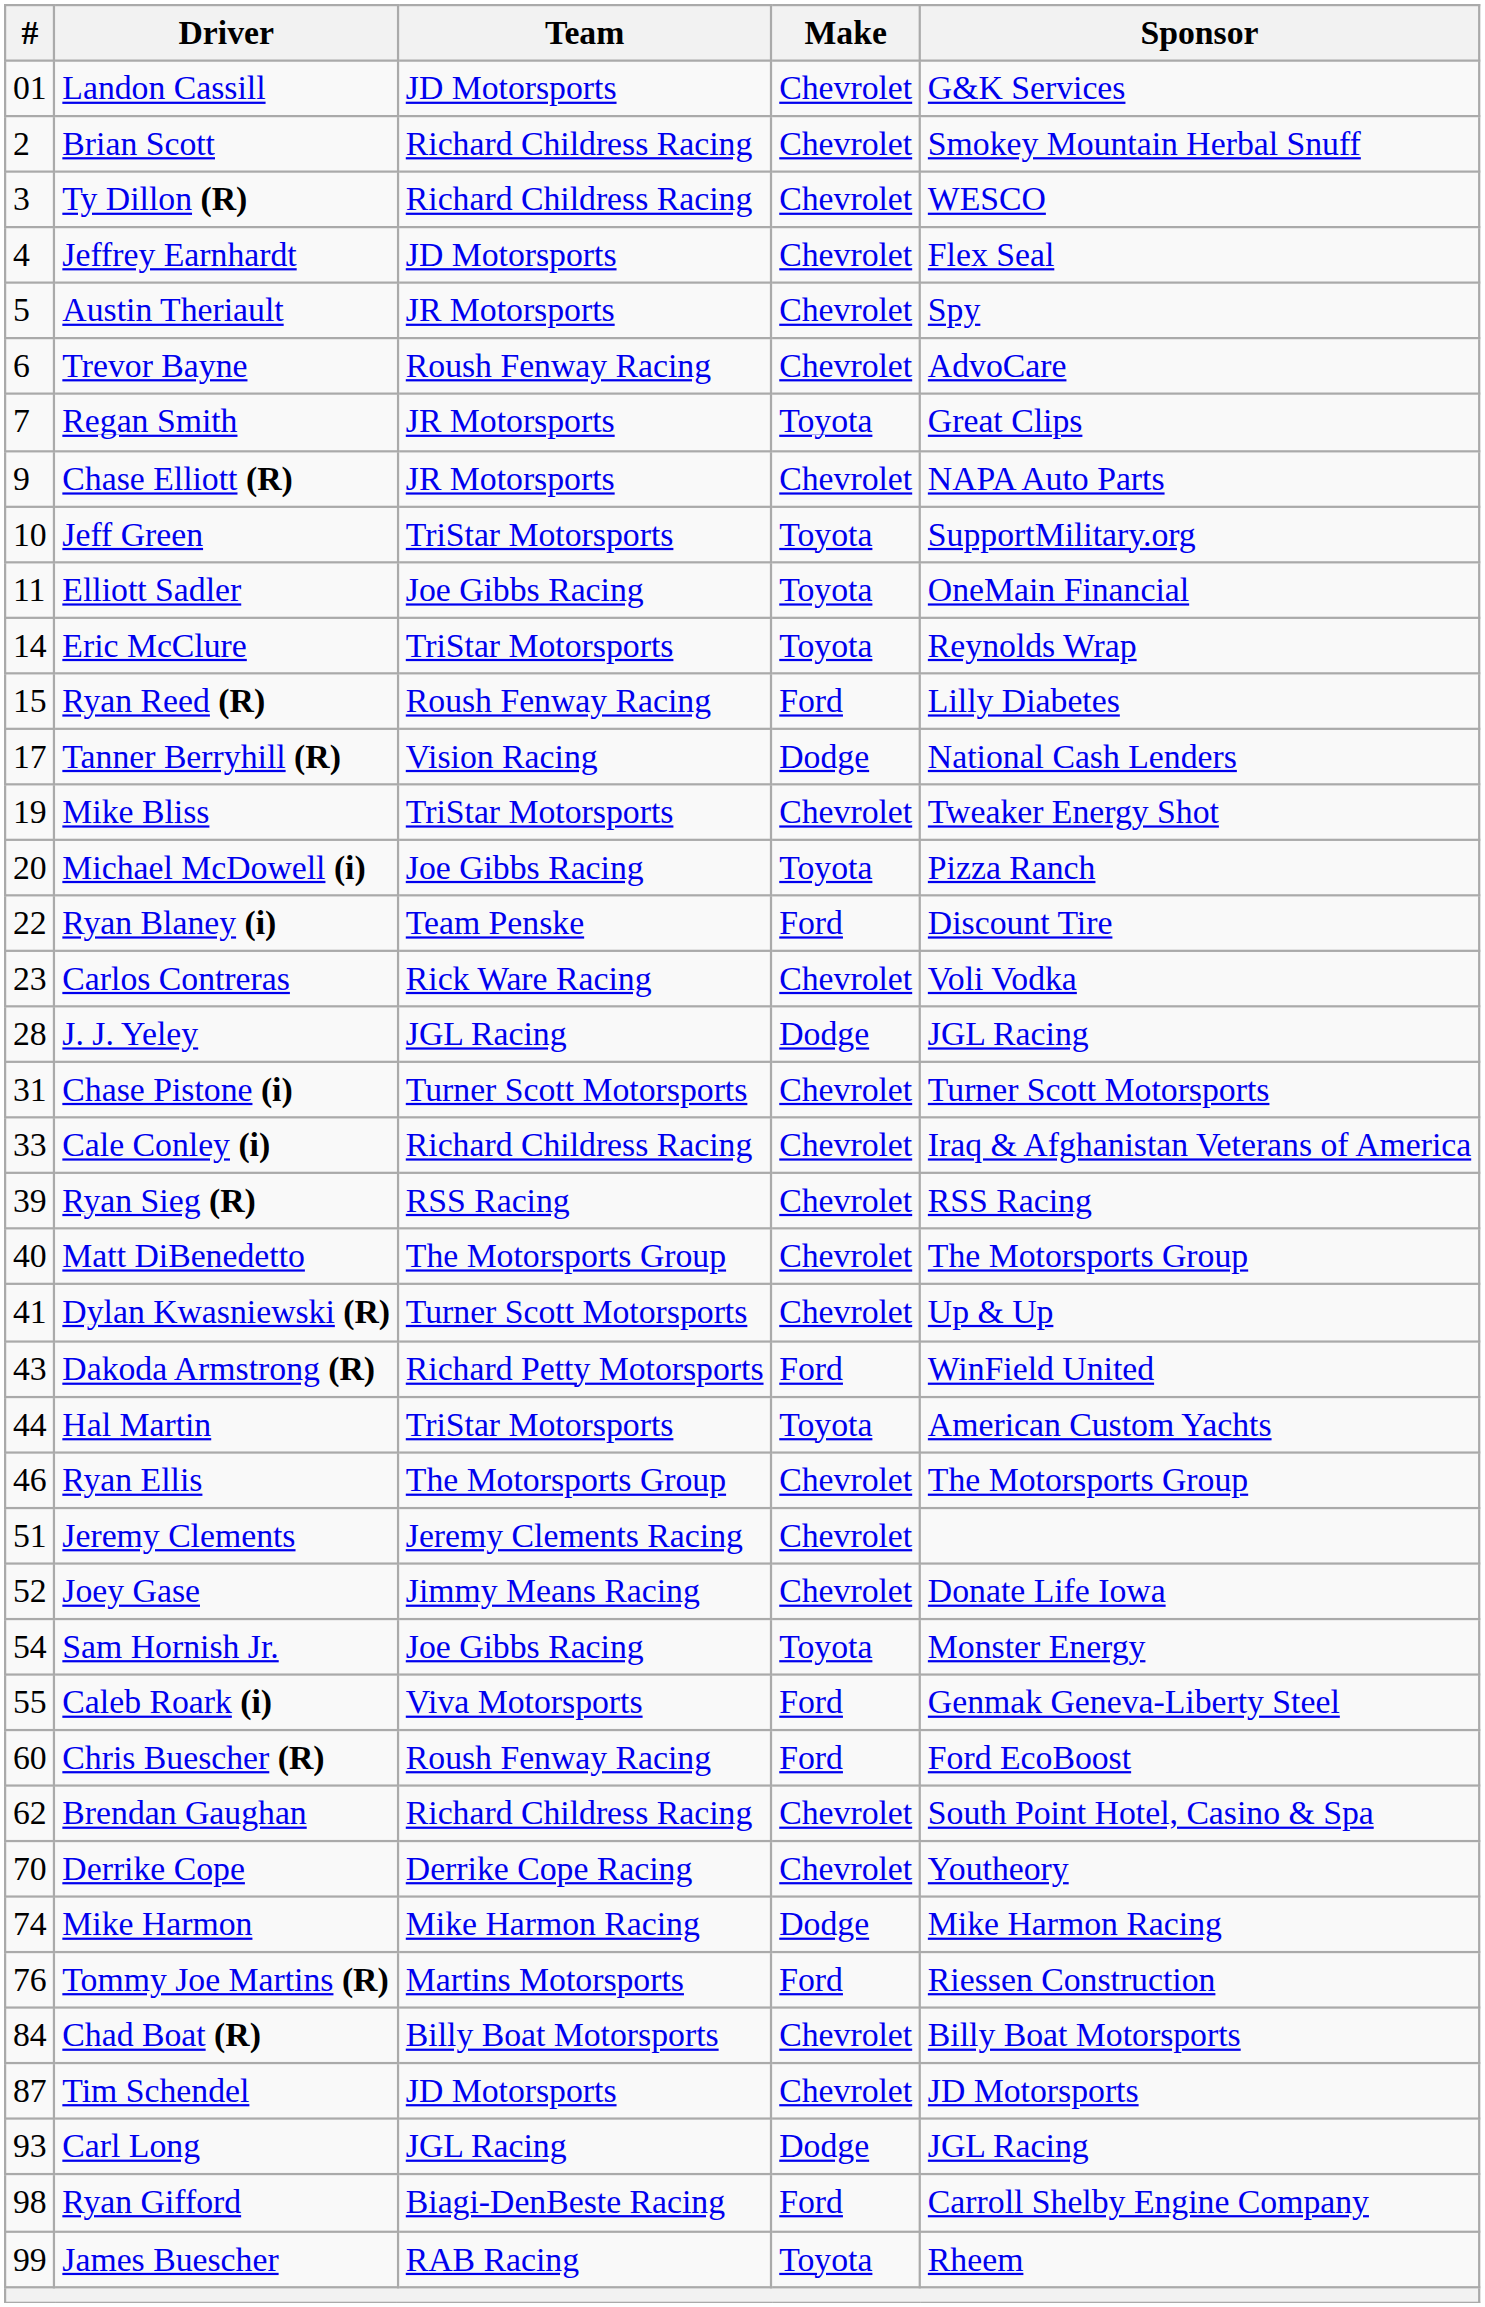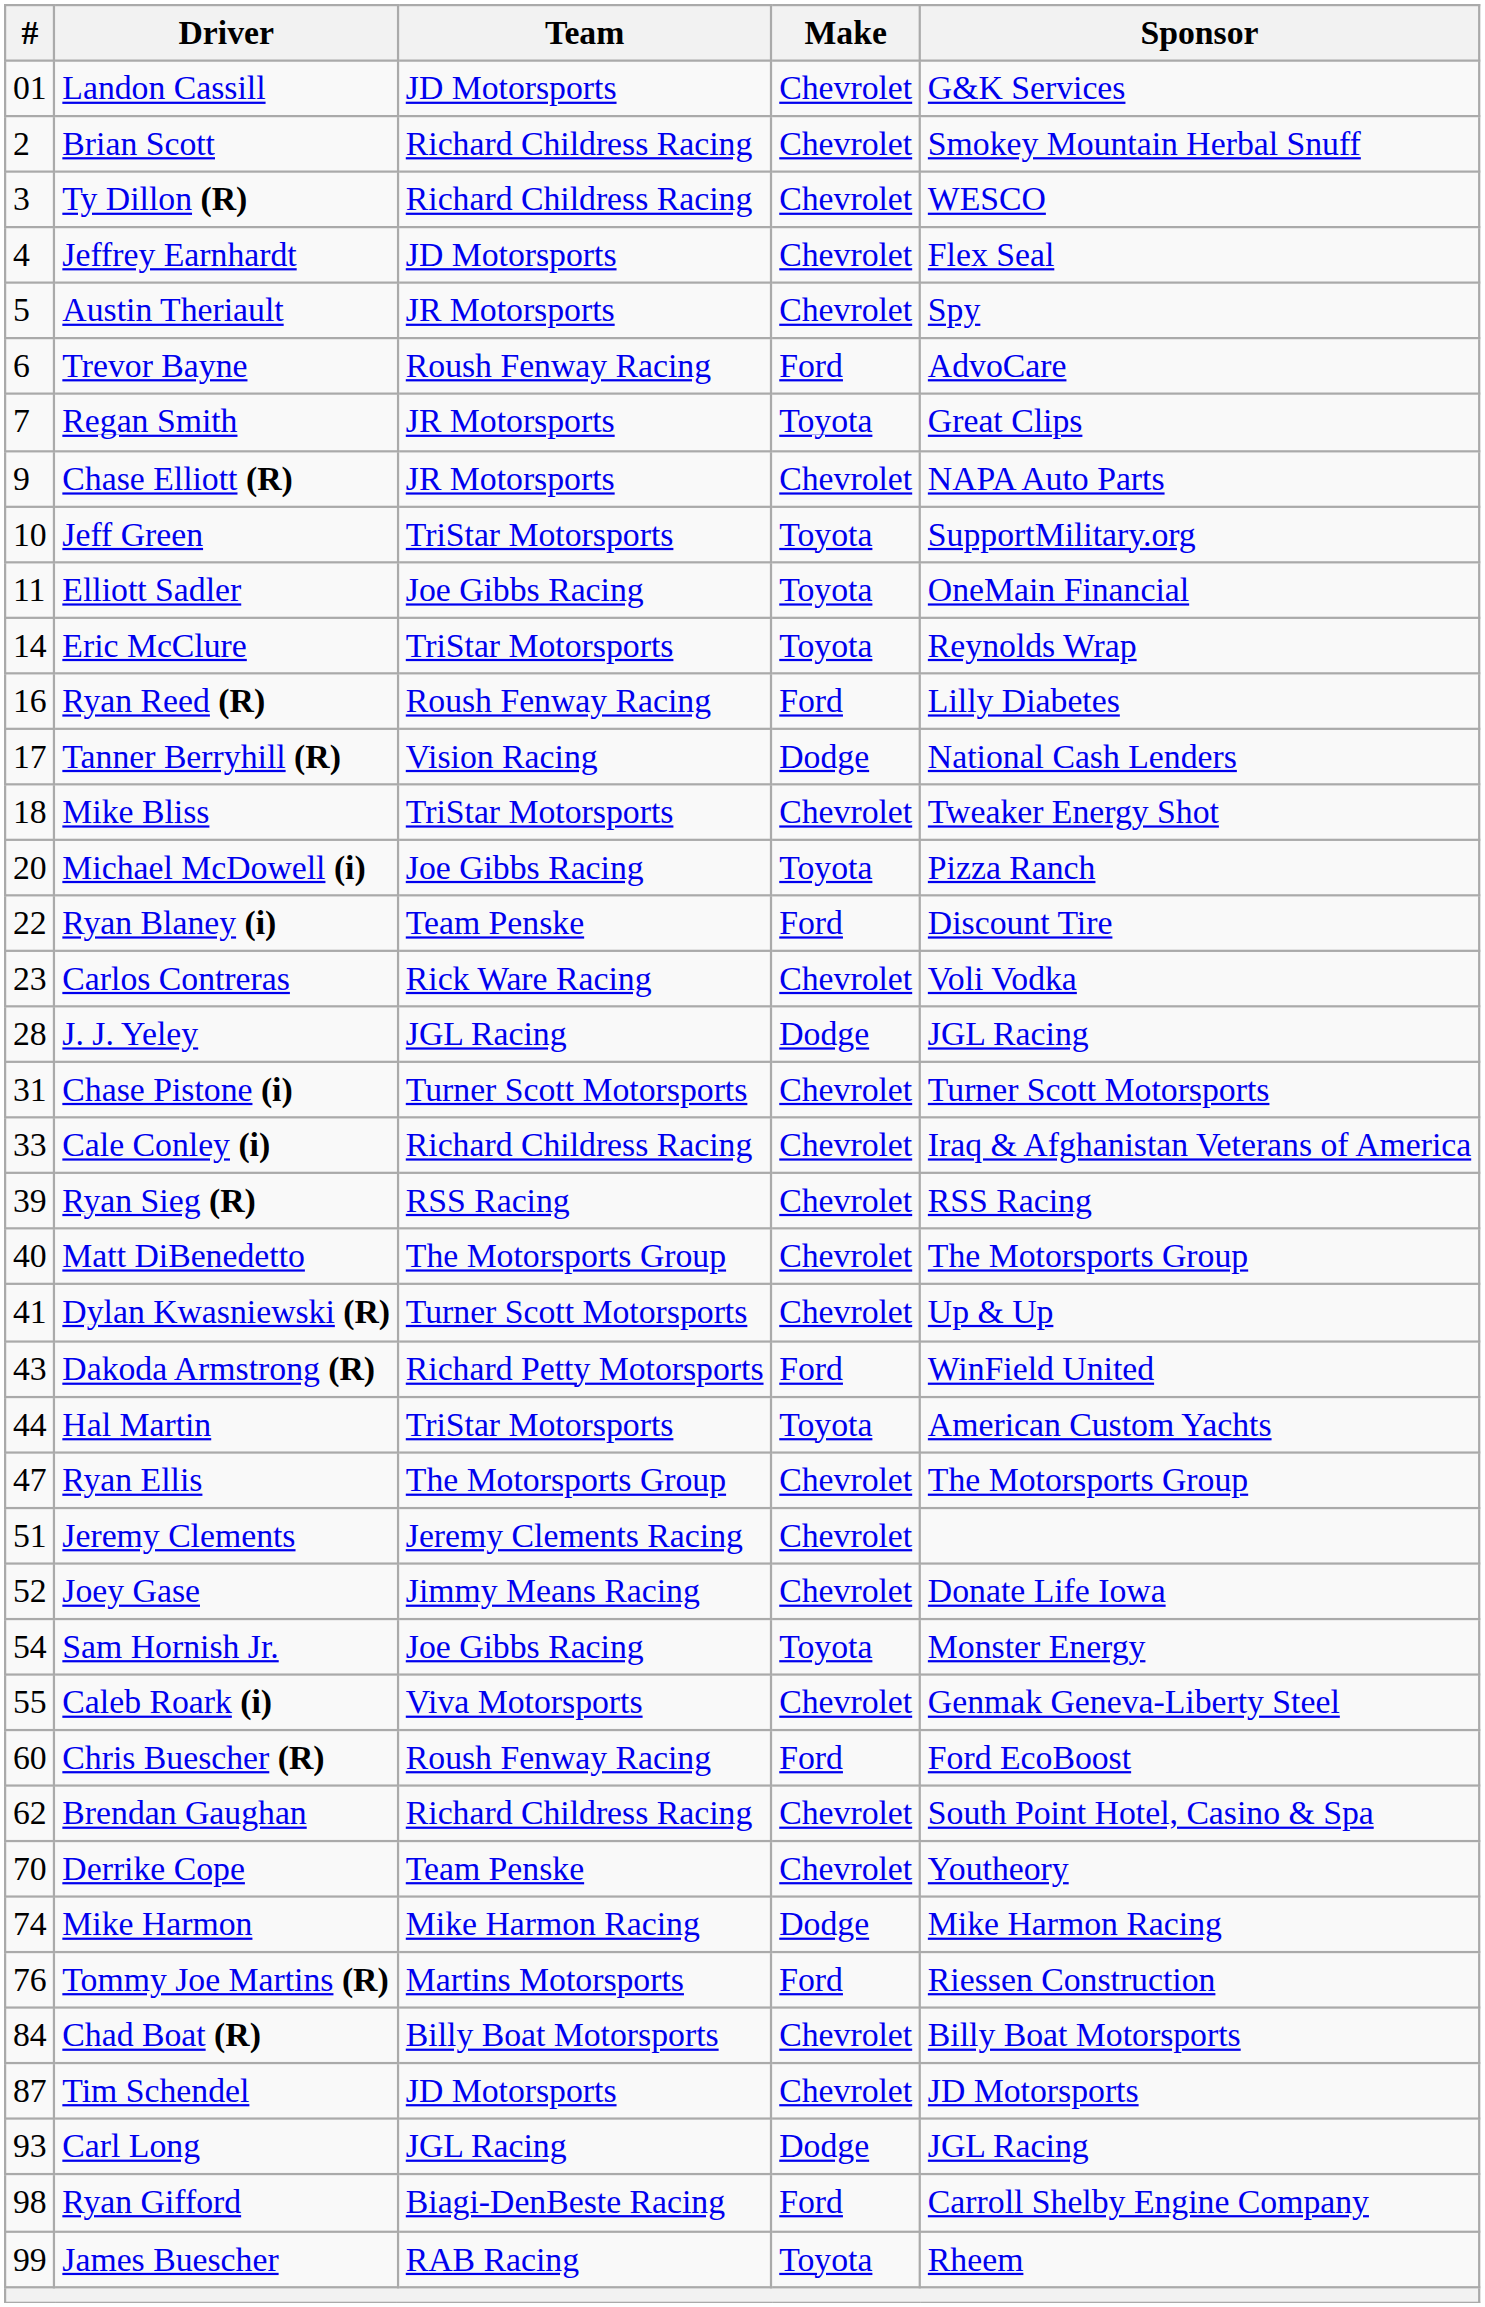Trevor Bayne | Make: Chevrolet -> Ford
Ryan Reed (R) | #: 15 -> 16
Mike Bliss | #: 19 -> 18
Ryan Ellis | #: 46 -> 47
Caleb Roark (i) | Make: Ford -> Chevrolet
Derrike Cope | Team: Derrike Cope Racing -> Team Penske
